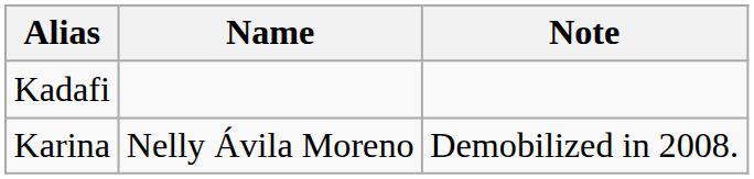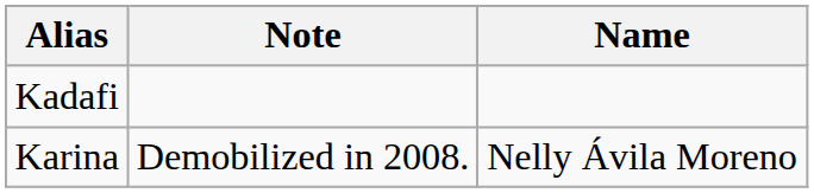columns swapped: Name <-> Note
